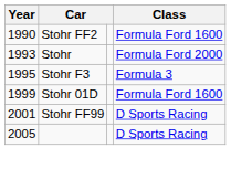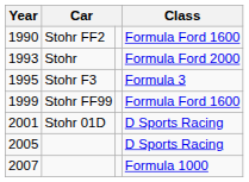1999 | column 2: Stohr 01D -> Stohr FF99
2001 | column 2: Stohr FF99 -> Stohr 01D
+ row: 2007 | Formula 1000
